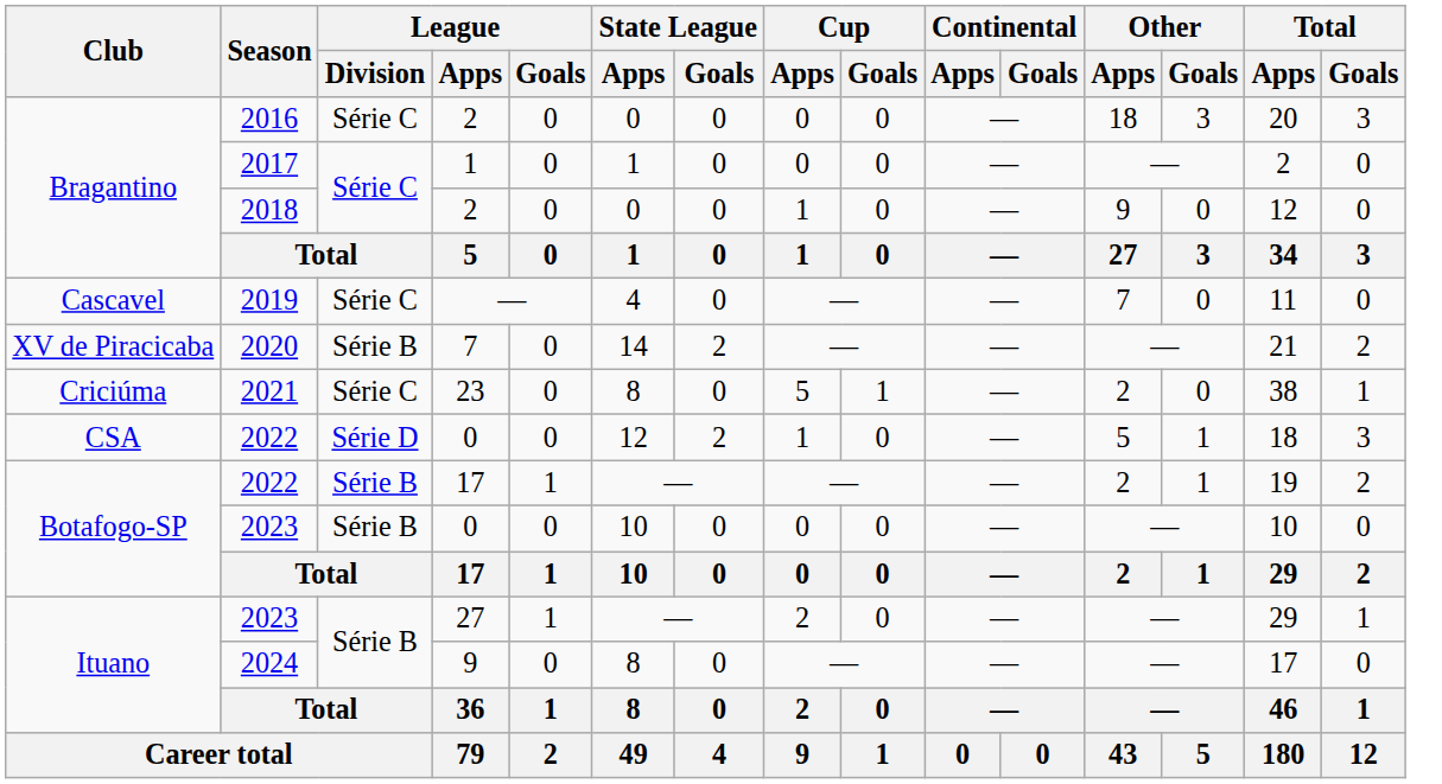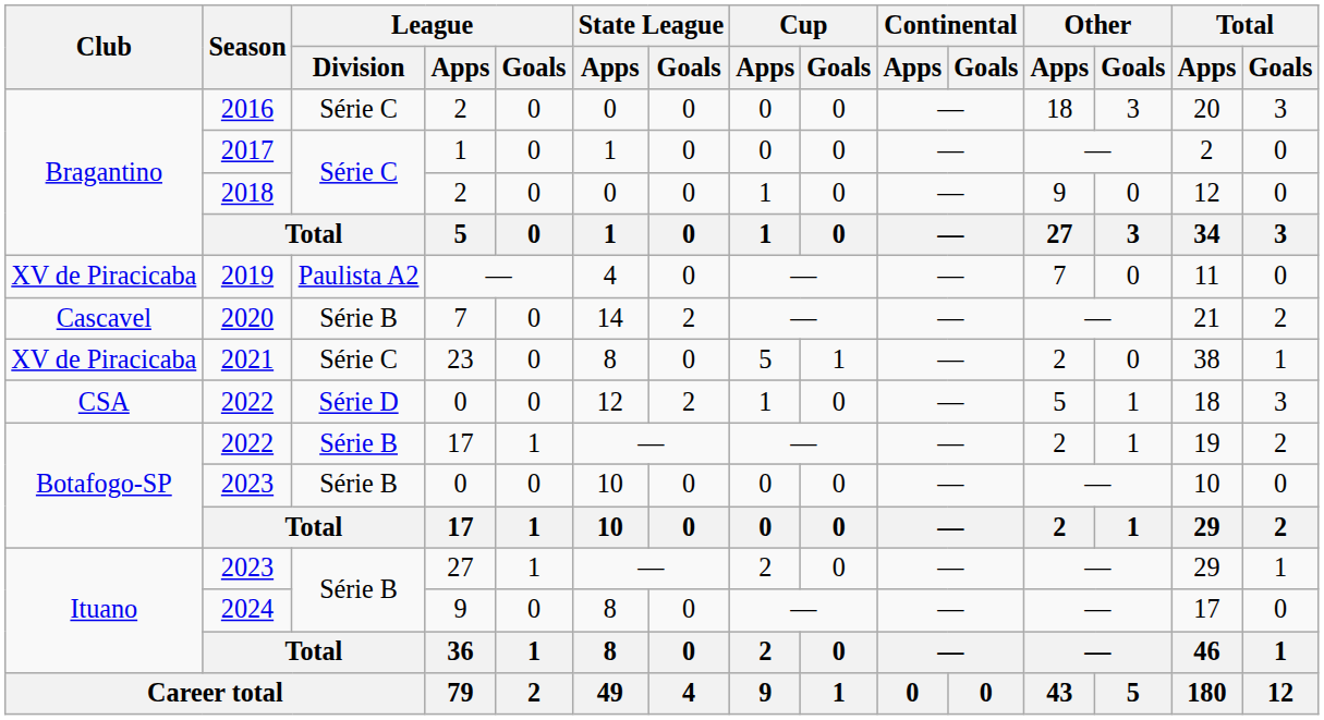2019 | Club: Cascavel -> XV de Piracicaba
2019 | League / Division: Série C -> Paulista A2
2020 | Club: XV de Piracicaba -> Cascavel
2021 | Club: Criciúma -> XV de Piracicaba
